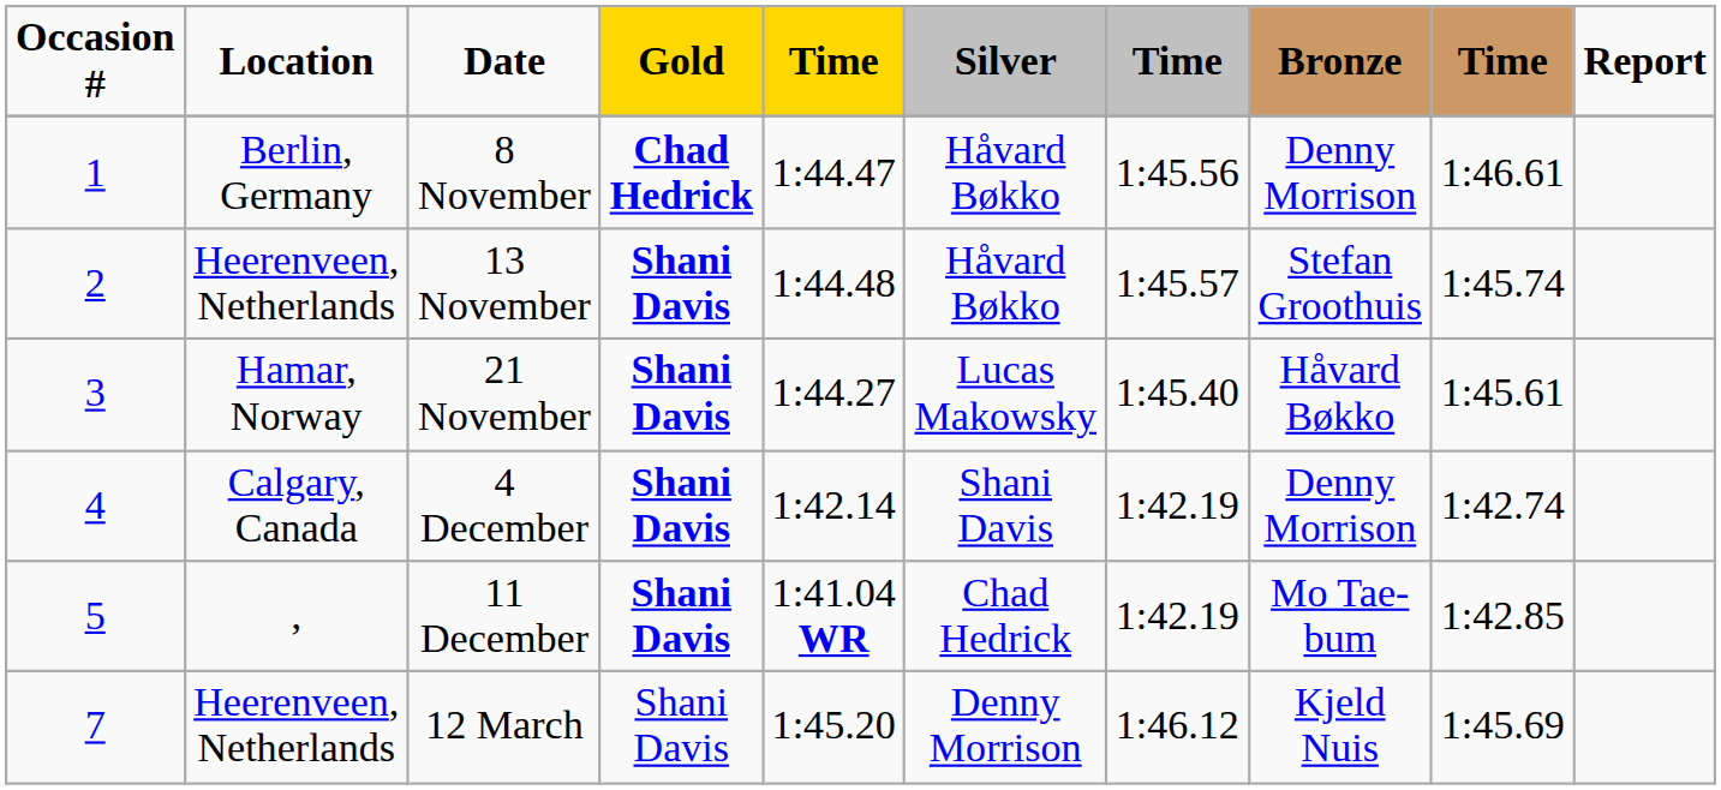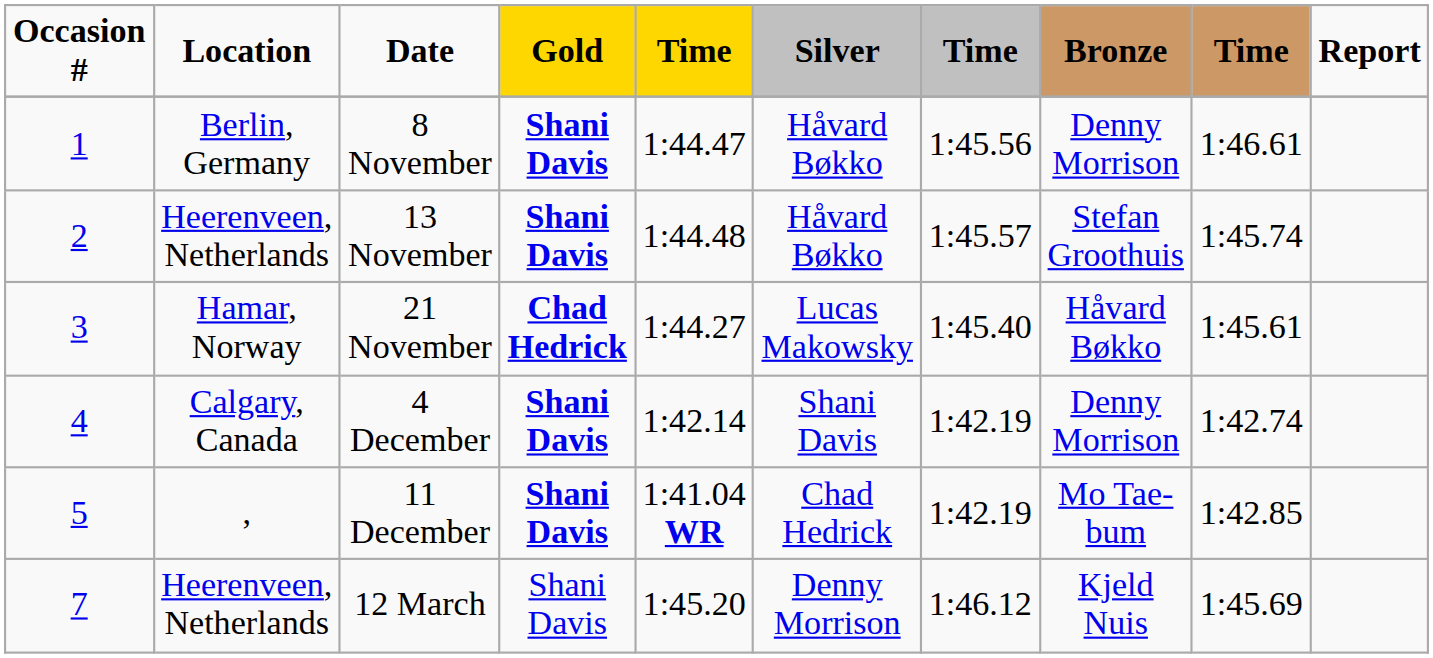8 November | Gold: Chad Hedrick -> Shani Davis
21 November | Gold: Shani Davis -> Chad Hedrick
